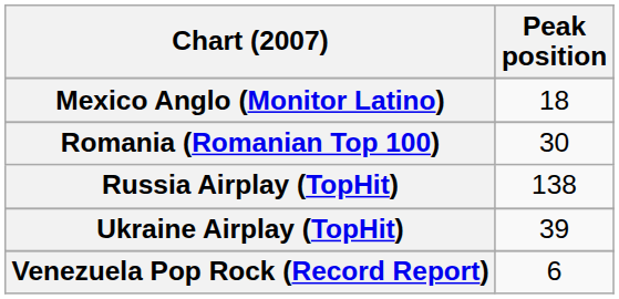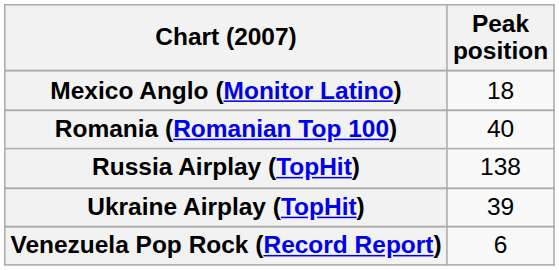Romania (Romanian Top 100) | Peak position: 30 -> 40
